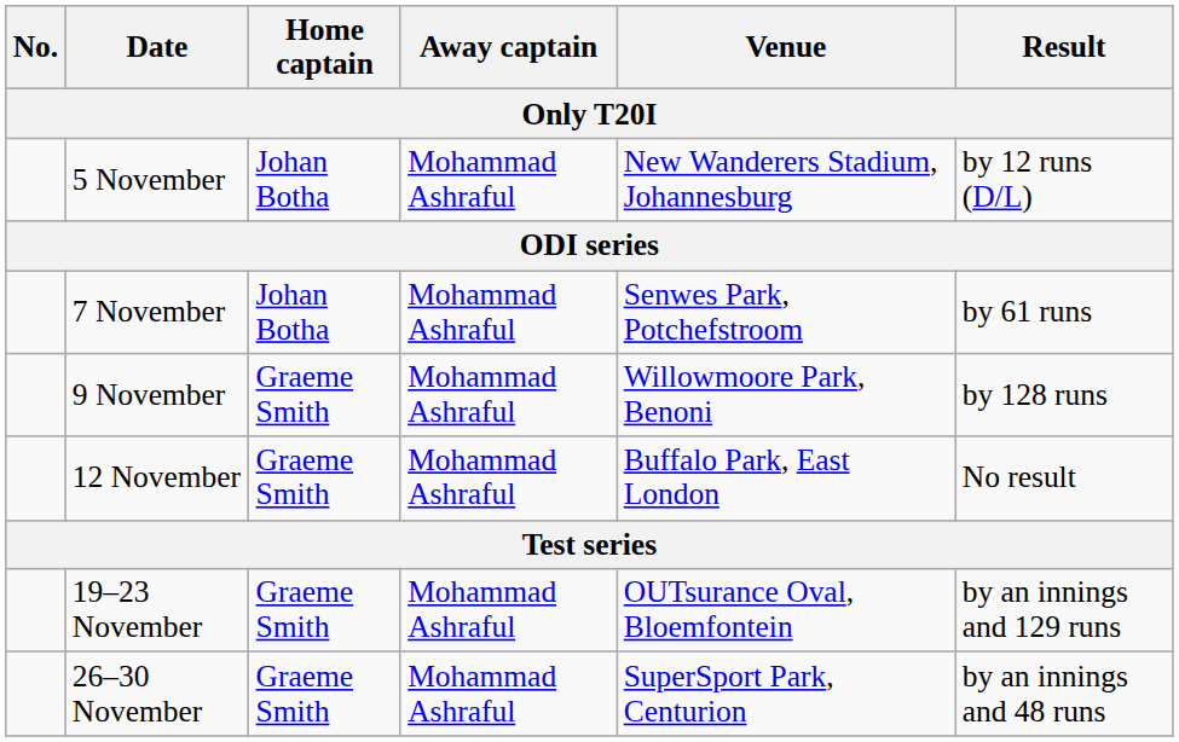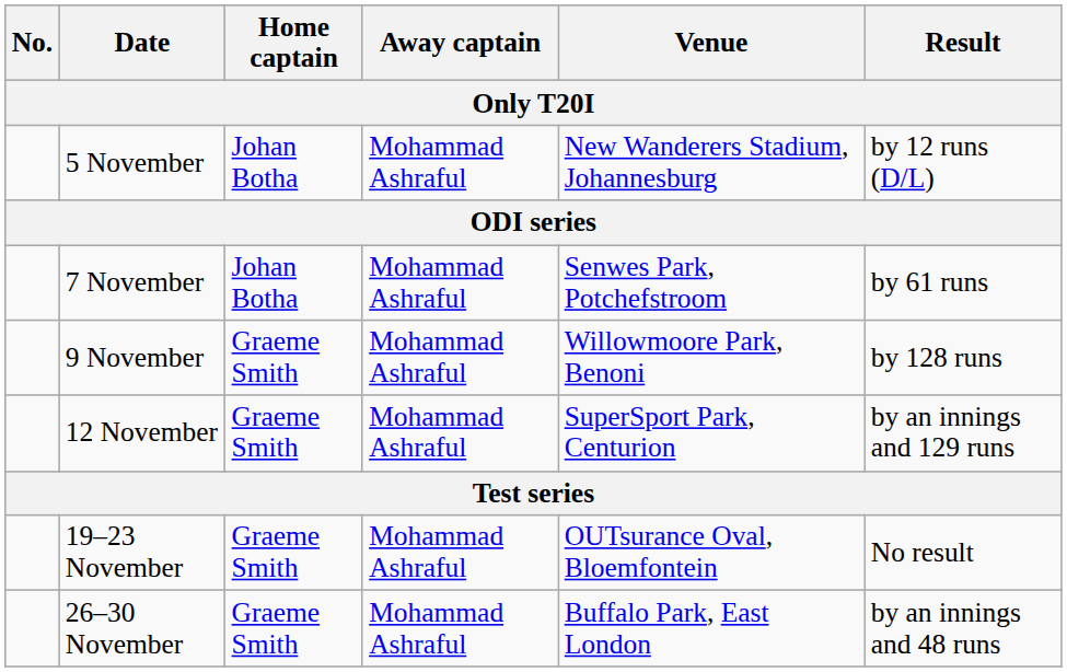12 November | Venue: Buffalo Park, East London -> SuperSport Park, Centurion
12 November | Result: No result -> by an innings and 129 runs
19–23 November | Result: by an innings and 129 runs -> No result
26–30 November | Venue: SuperSport Park, Centurion -> Buffalo Park, East London
